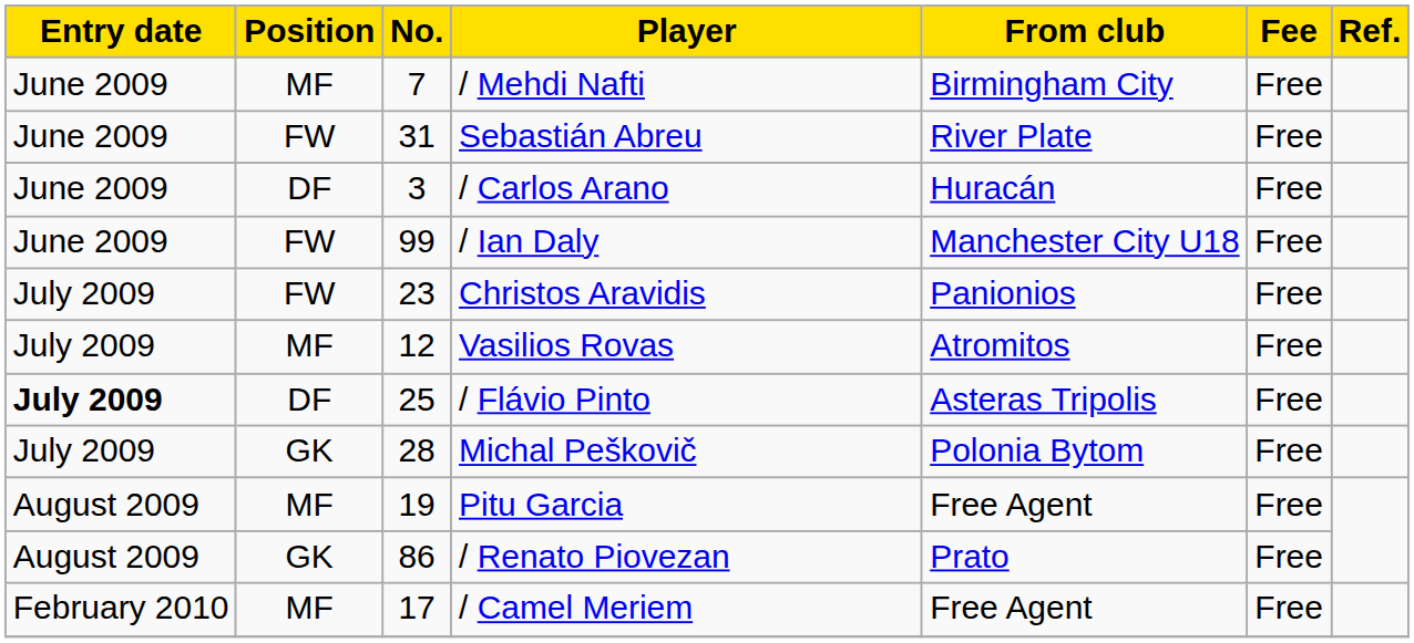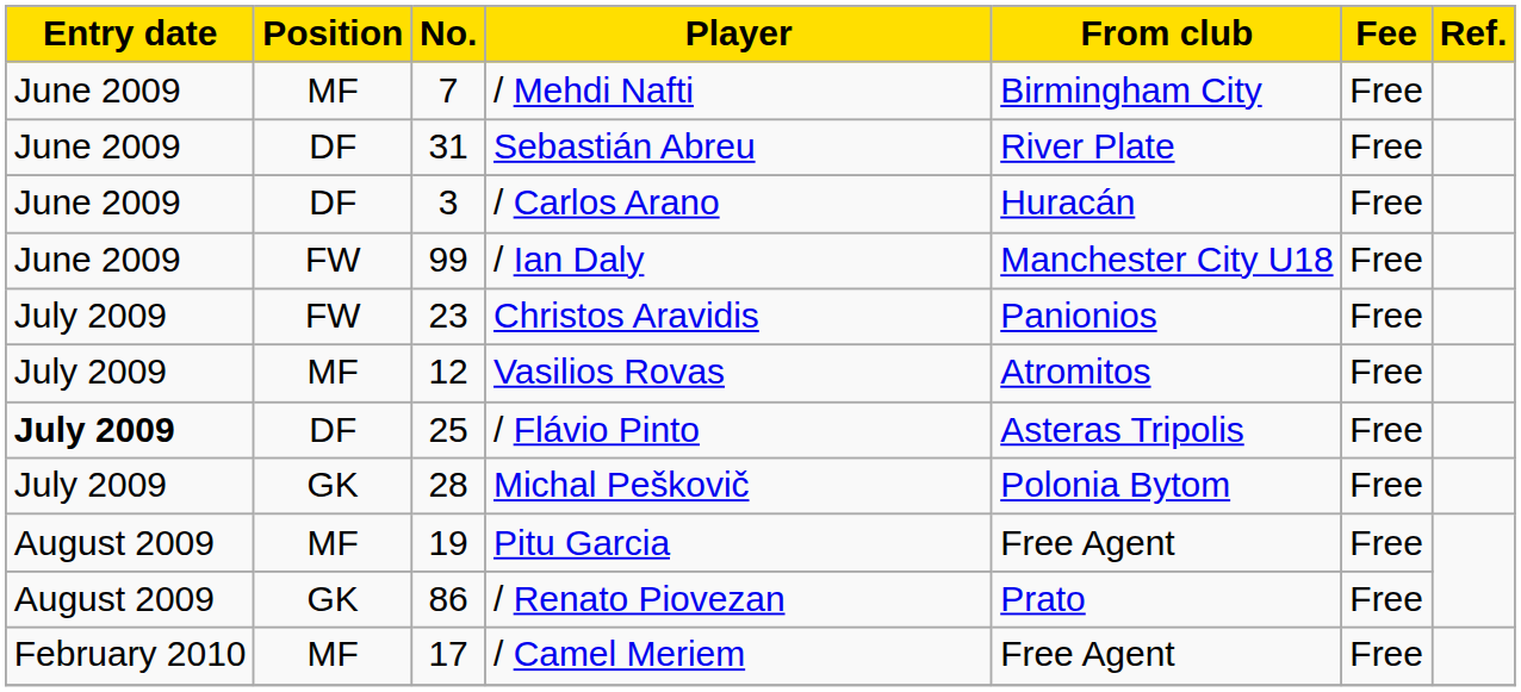Sebastián Abreu | Position: FW -> DF
